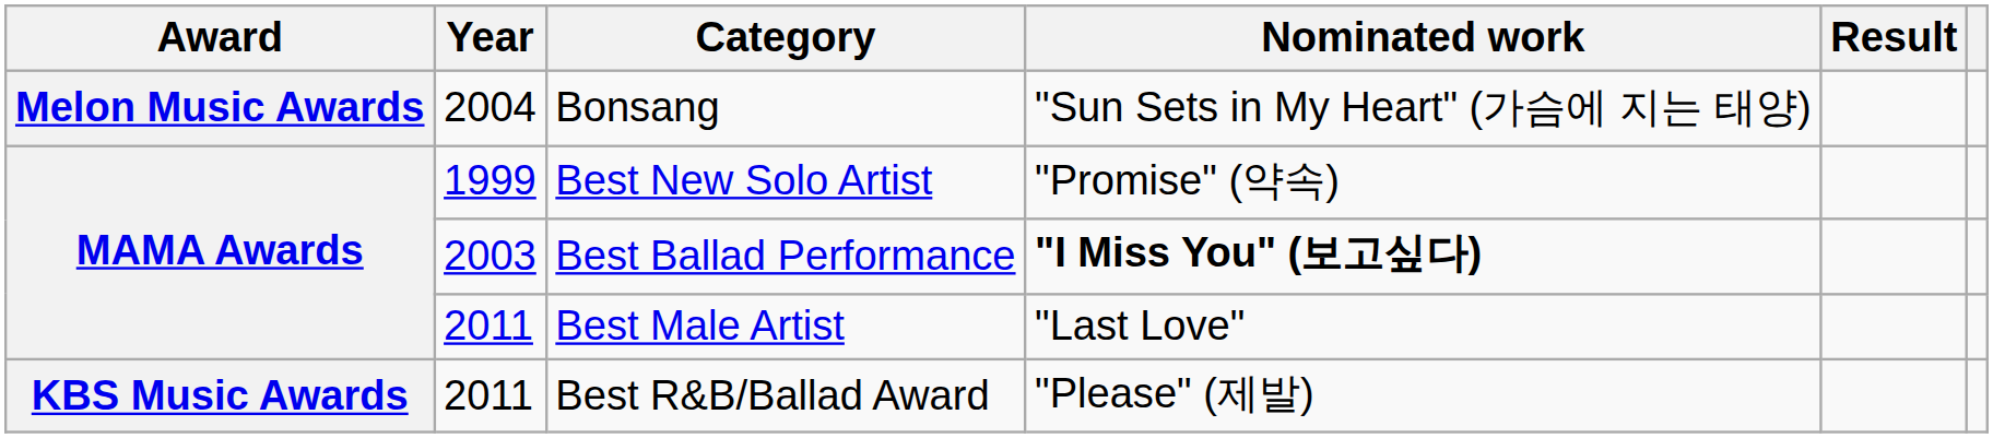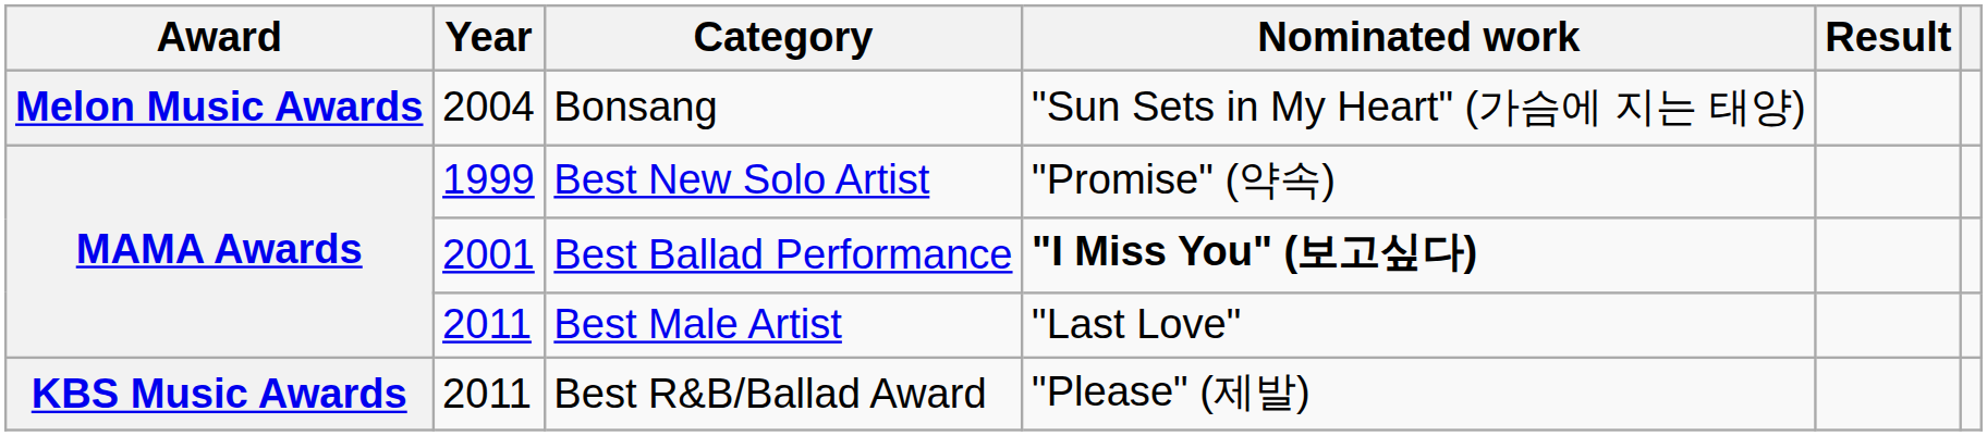Best Ballad Performance | Year: 2003 -> 2001
